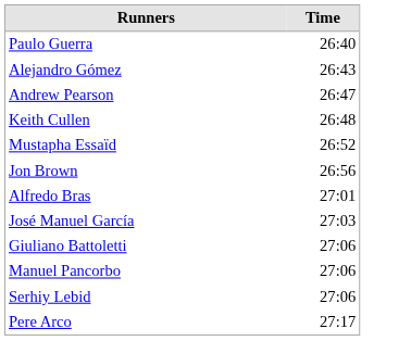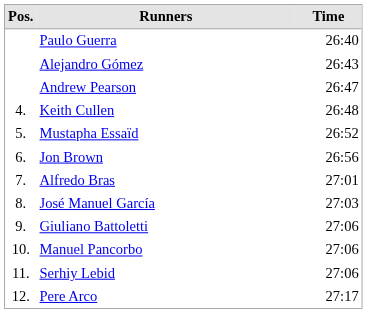+ column: Pos. | 4. | 5. | 6. | 7. | 8. | 9. | 10. | 11. | 12.
